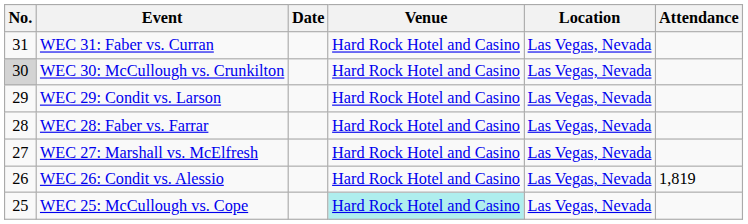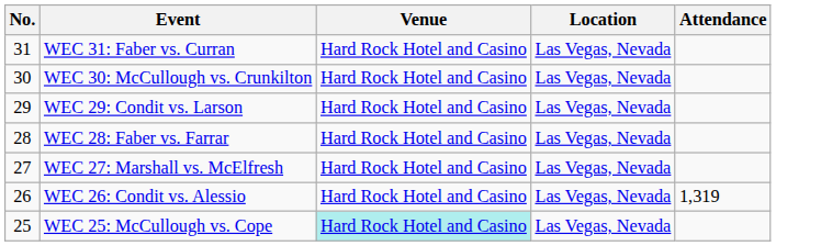- column: Date
WEC 30: McCullough vs. Crunkilton | No.: lightgrey background -> no background
WEC 26: Condit vs. Alessio | Attendance: 1,819 -> 1,319
